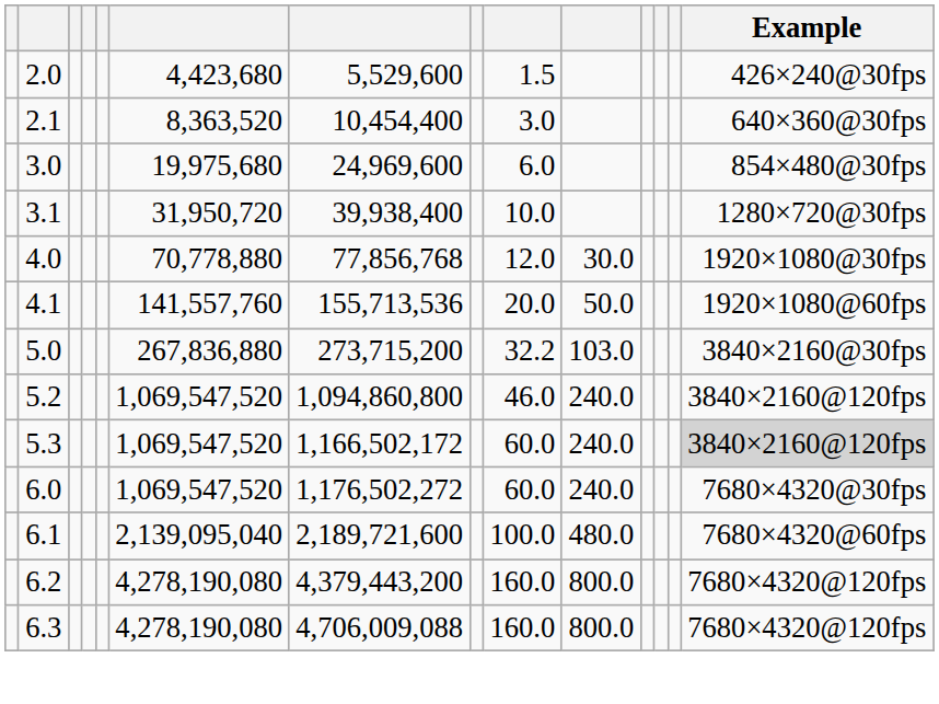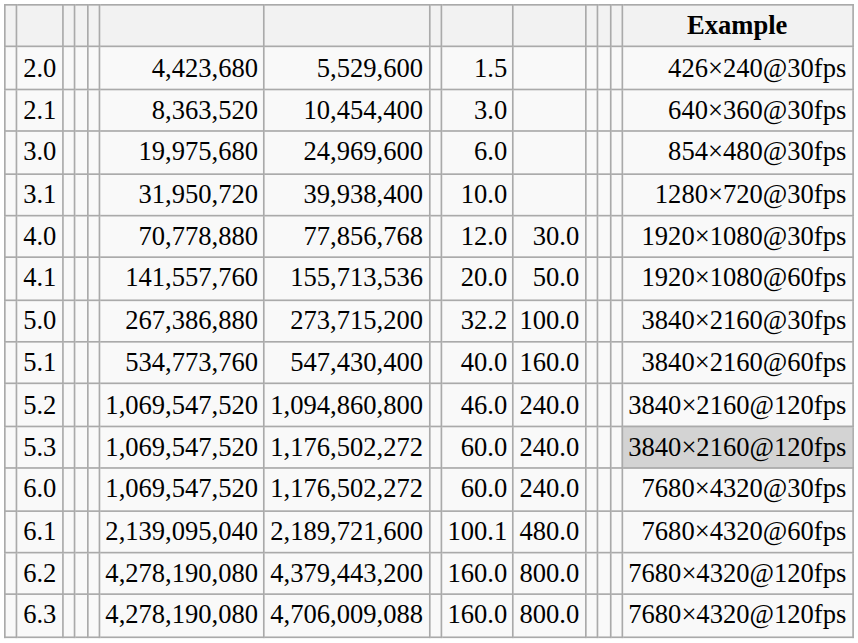5.0 | column 6: 267,836,880 -> 267,386,880
5.0 | column 10: 103.0 -> 100.0
+ row: 5.1 | 534,773,760 | 547,430,400 | 40.0 | 160.0 | 3840×2160@60fps
5.3 | column 7: 1,166,502,172 -> 1,176,502,272
6.1 | column 9: 100.0 -> 100.1
